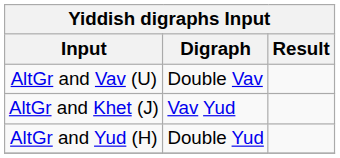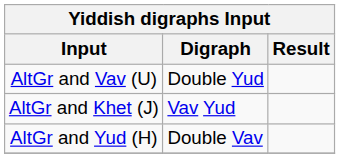AltGr and Vav (U) | Digraph: Double Vav -> Double Yud
AltGr and Yud (H) | Digraph: Double Yud -> Double Vav
